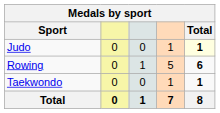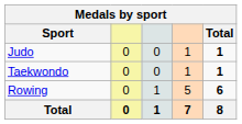Judo | Total: lightyellow background -> no background
rows swapped: Rowing <-> Taekwondo
